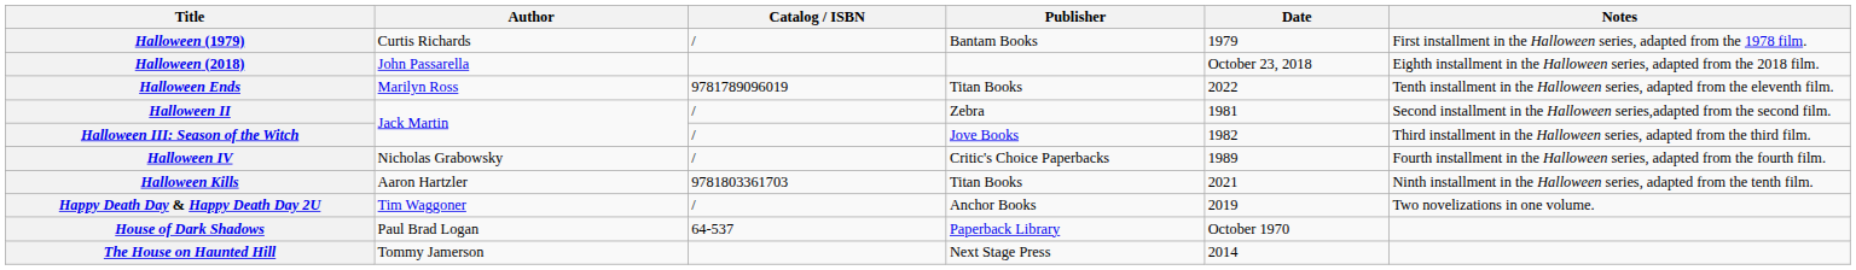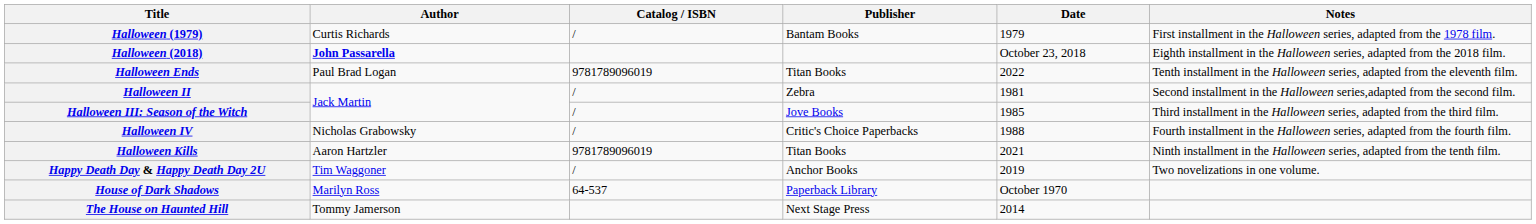Halloween (2018) | Author: normal -> bold
Halloween Ends | Author: Marilyn Ross -> Paul Brad Logan
Halloween III: Season of the Witch | Date: 1982 -> 1985
Halloween IV | Date: 1989 -> 1988
Halloween Kills | Catalog / ISBN: 9781803361703 -> 9781789096019
House of Dark Shadows | Author: Paul Brad Logan -> Marilyn Ross
